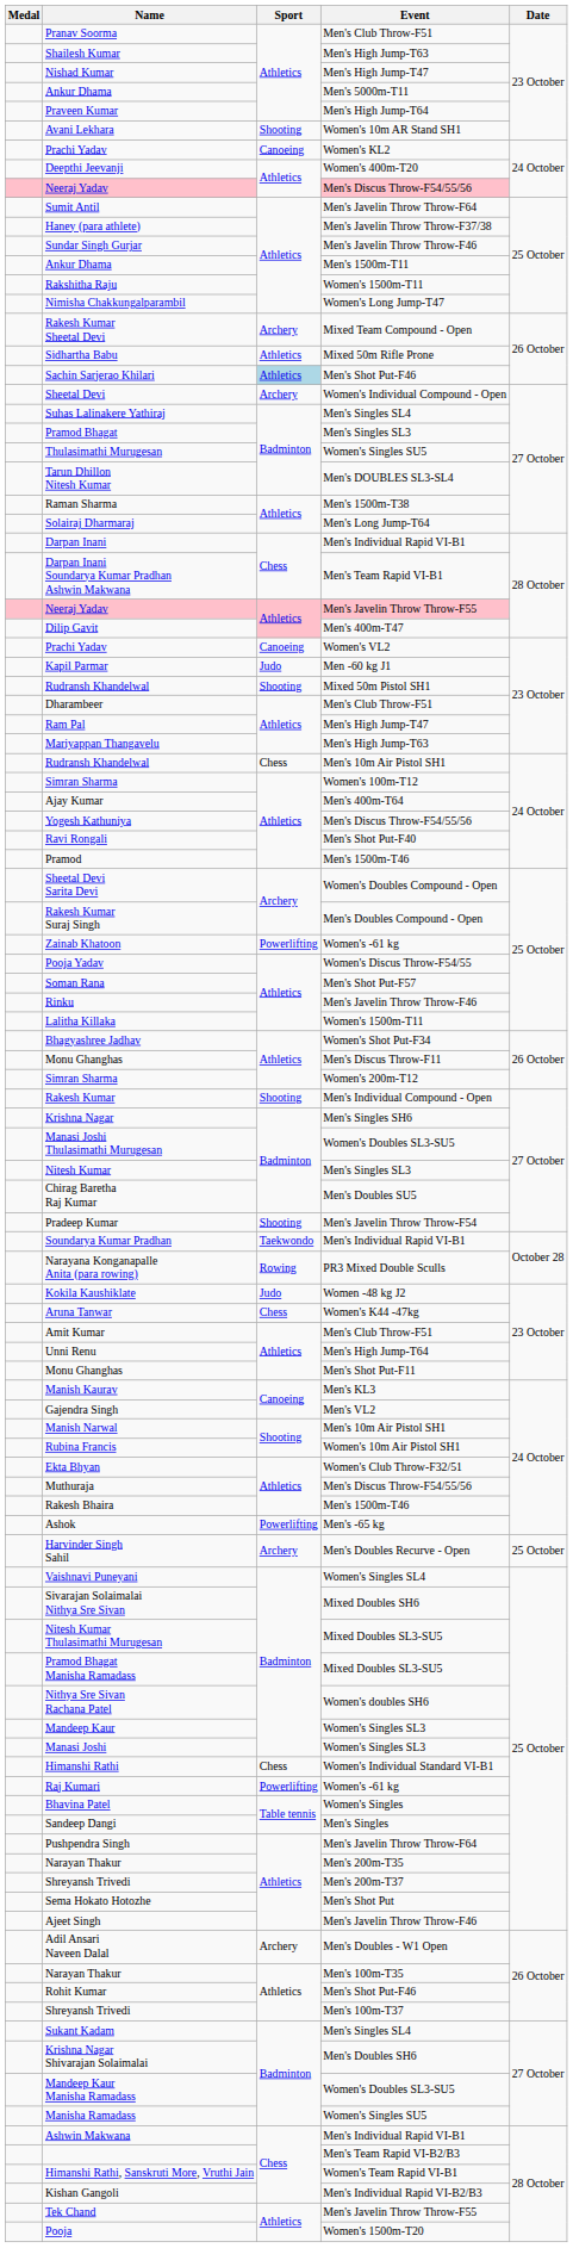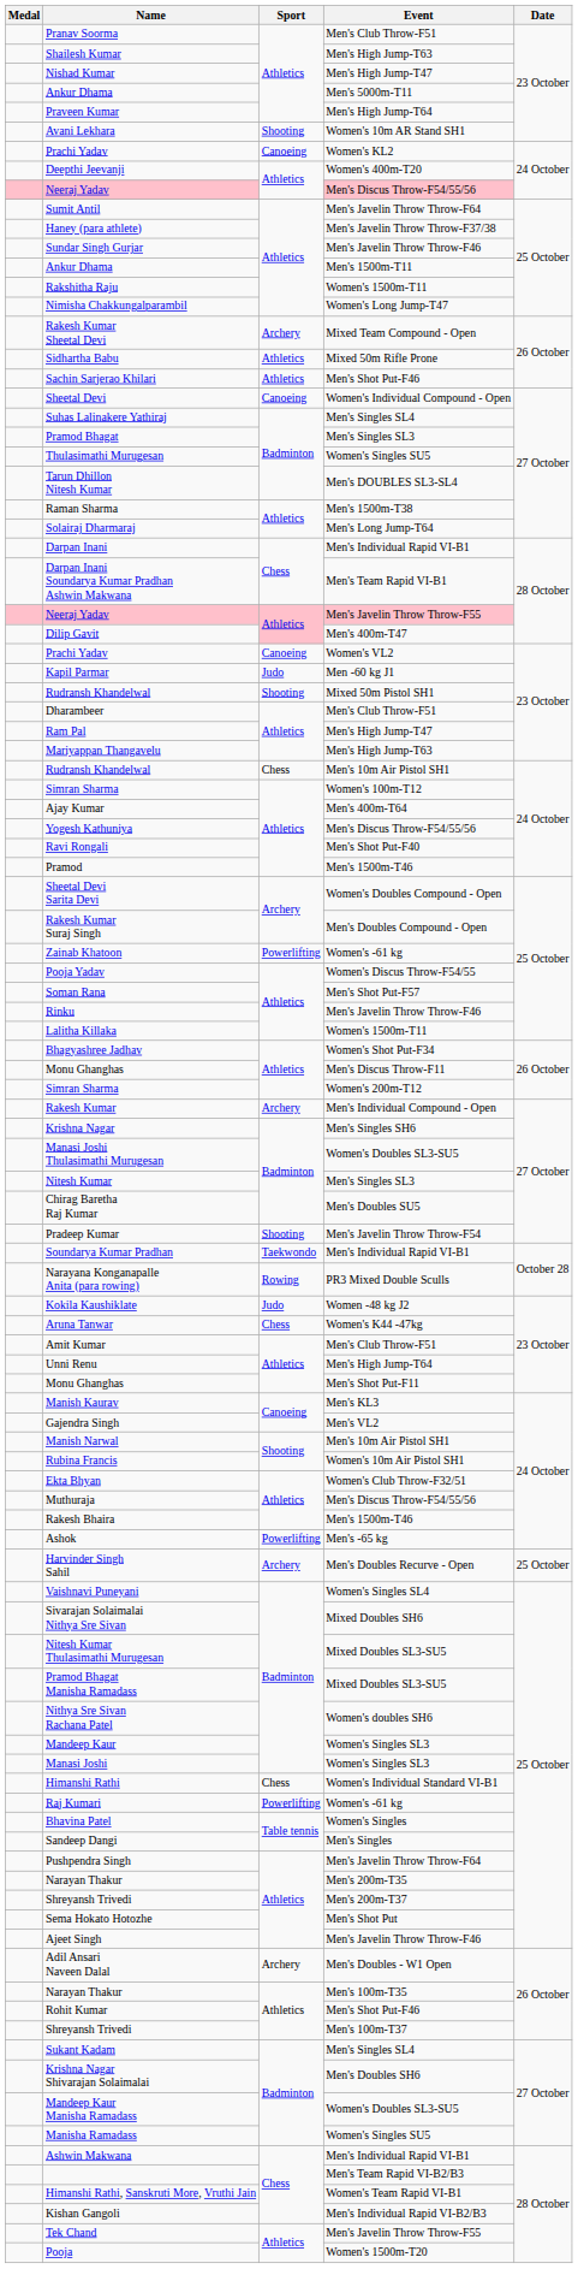Sachin Sarjerao Khilari | Sport: lightblue background -> no background
Sheetal Devi | Sport: Archery -> Canoeing
Rakesh Kumar | Sport: Shooting -> Archery
